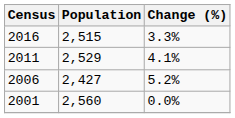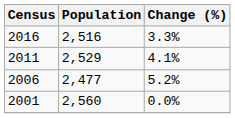2016 | Population: 2,515 -> 2,516
2006 | Population: 2,427 -> 2,477
